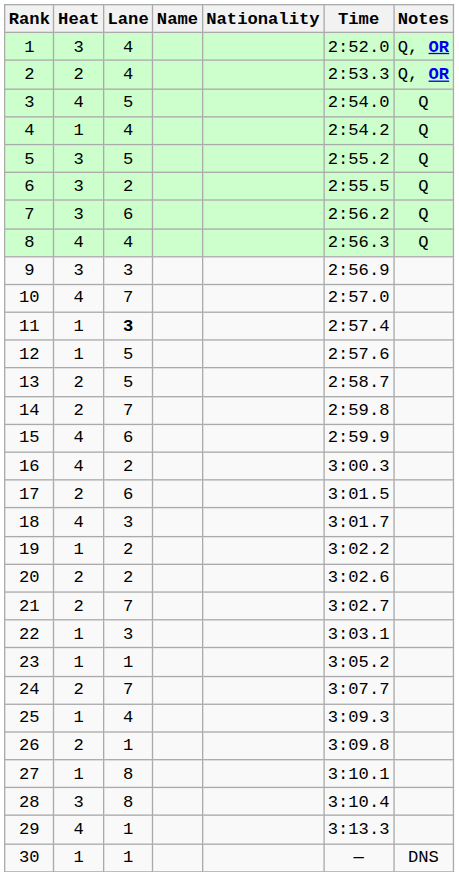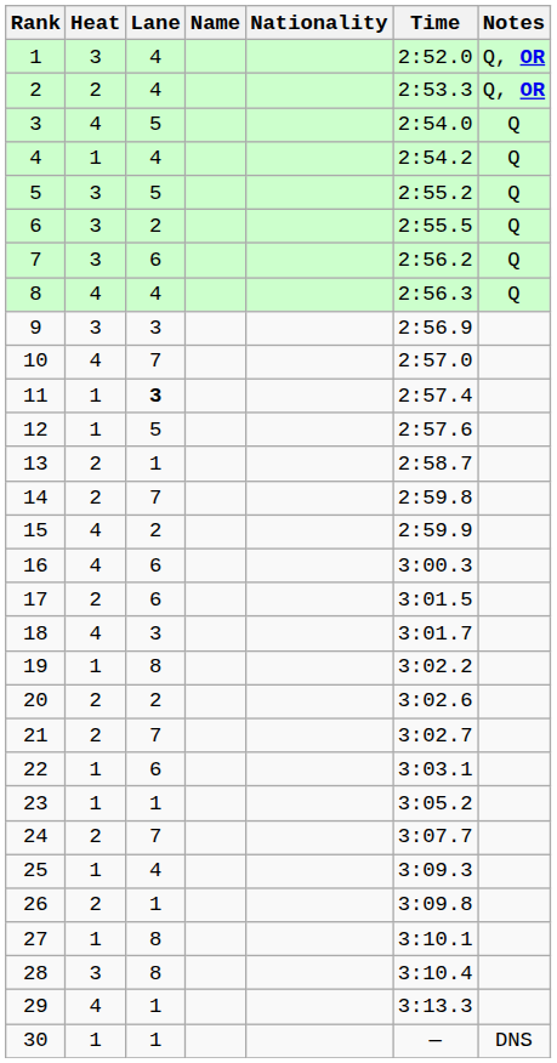13 | Lane: 5 -> 1
15 | Lane: 6 -> 2
16 | Lane: 2 -> 6
19 | Lane: 2 -> 8
22 | Lane: 3 -> 6
